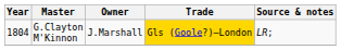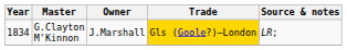G.Clayton M'Kinnon | Year: 1804 -> 1834
